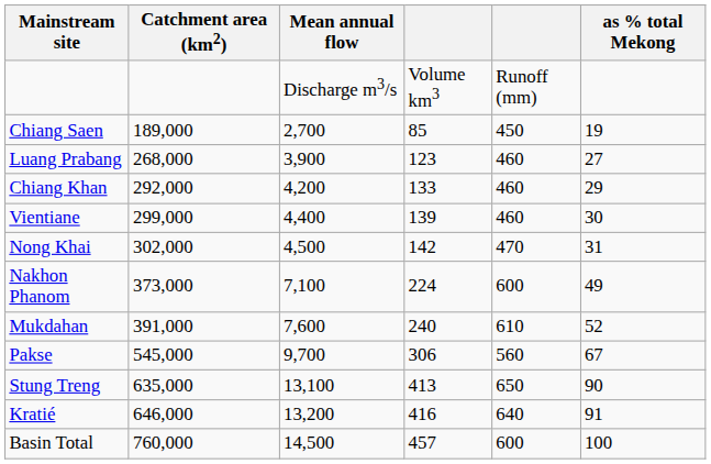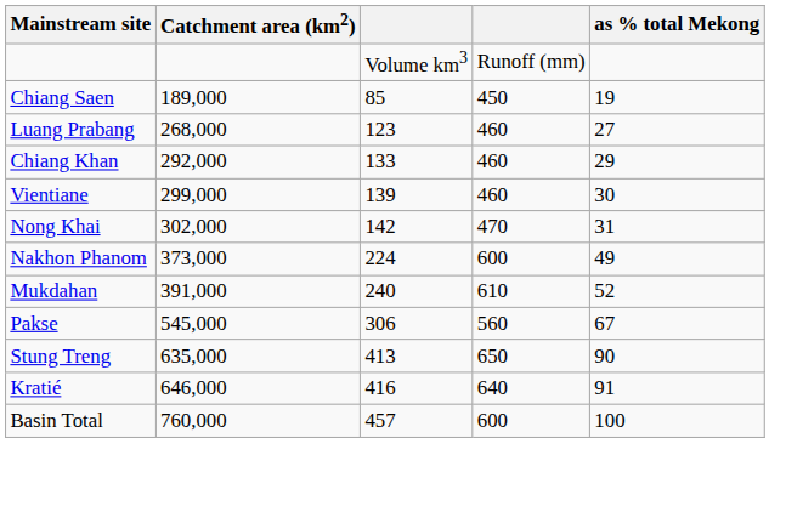- column: Mean annual flow | Discharge m3/s | 2,700 | 3,900 | 4,200 | 4,400 | 4,500 | 7,100 | 7,600 | 9,700 | 13,100 | 13,200 | 14,500
